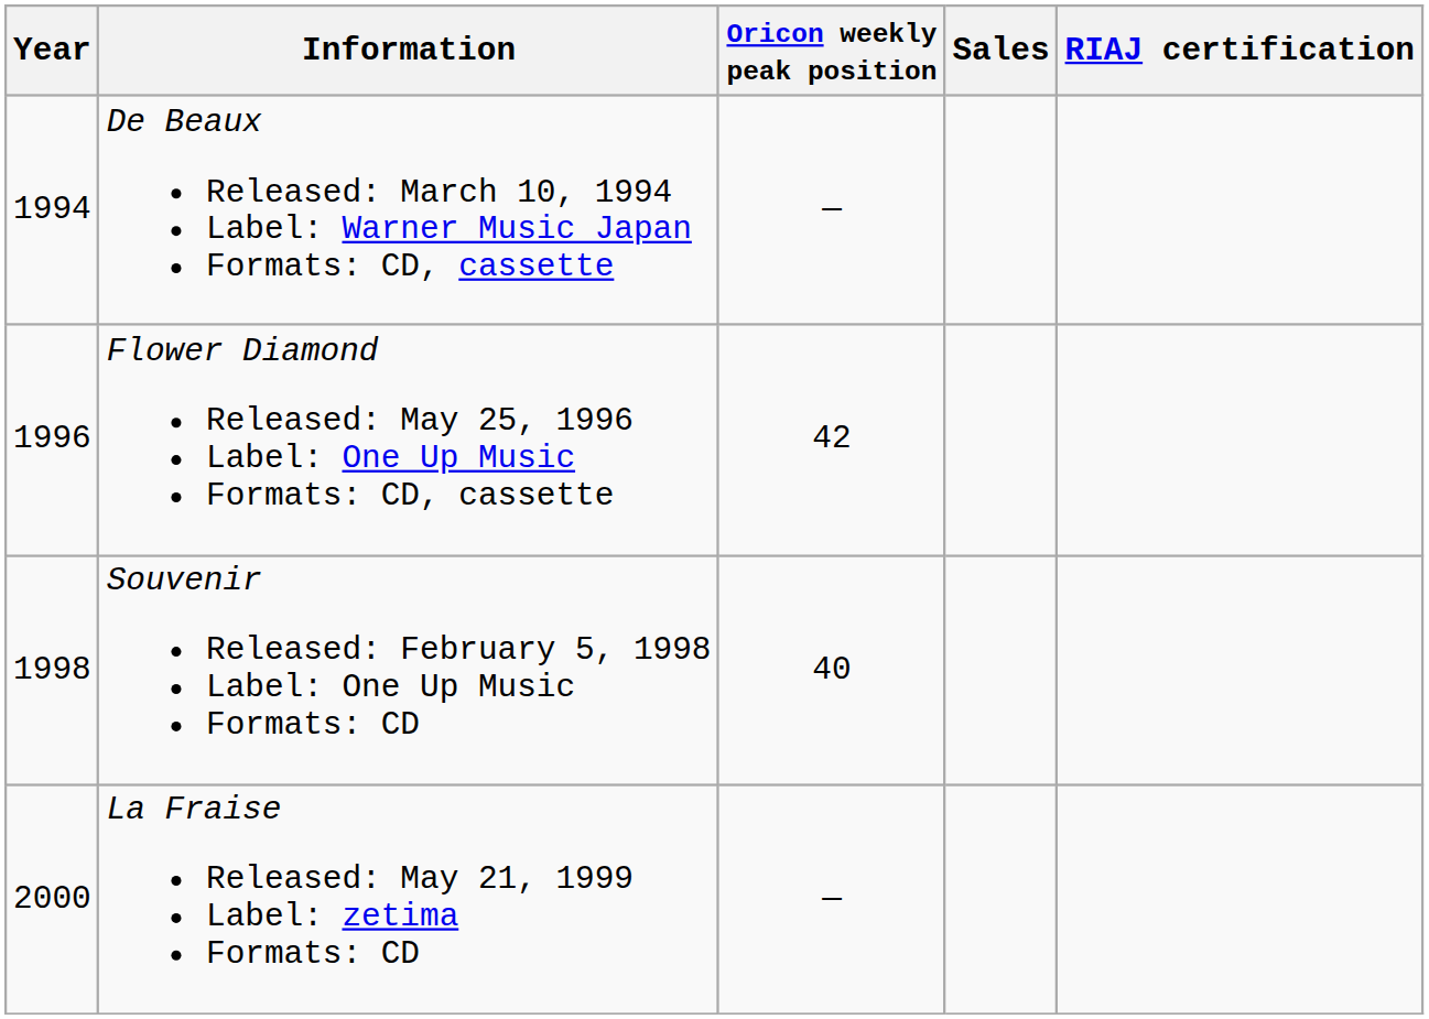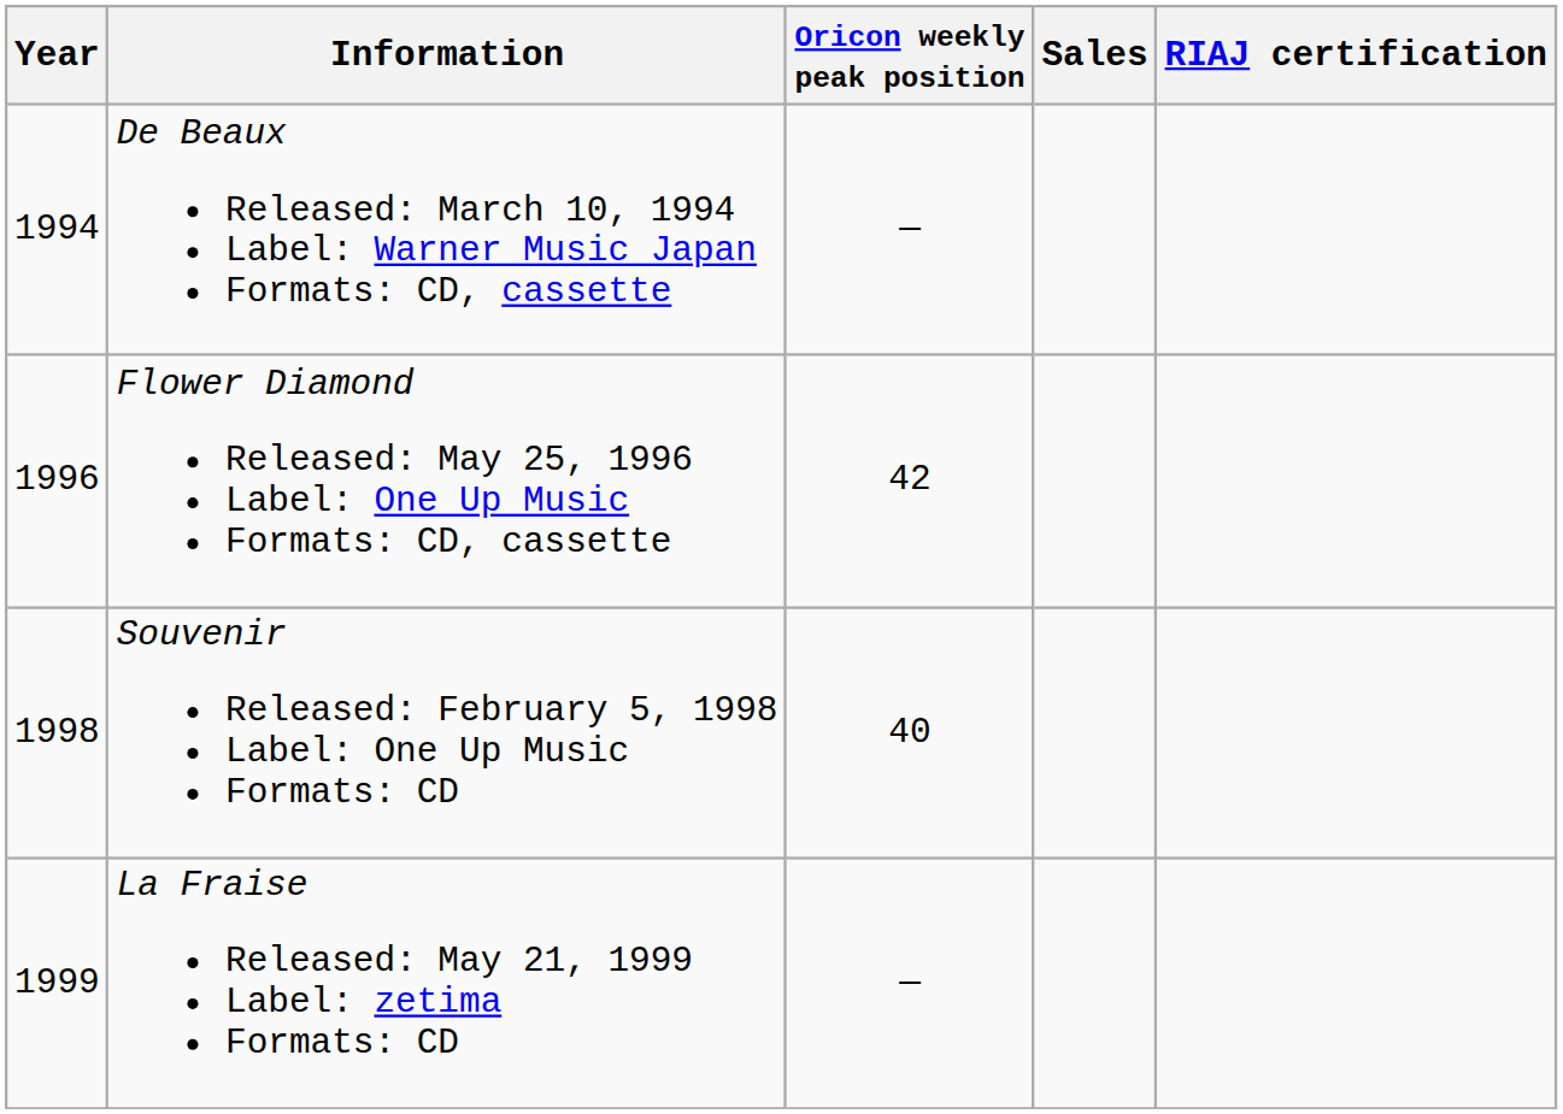La Fraise Released: May 21, 1999 Label: zetima Formats: CD | Year: 2000 -> 1999
